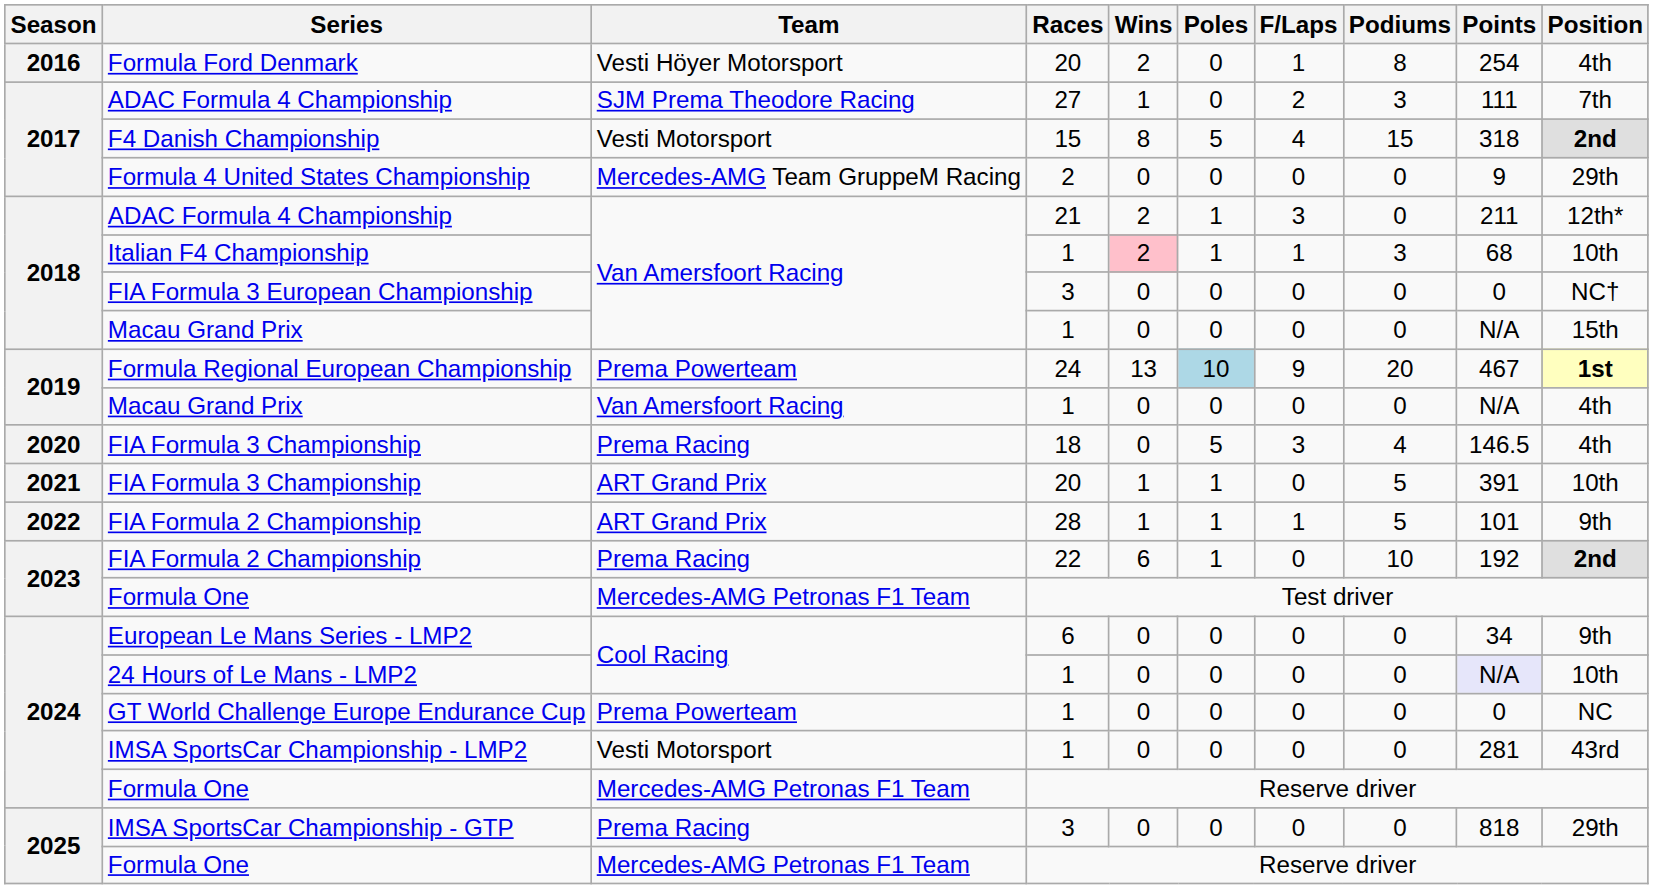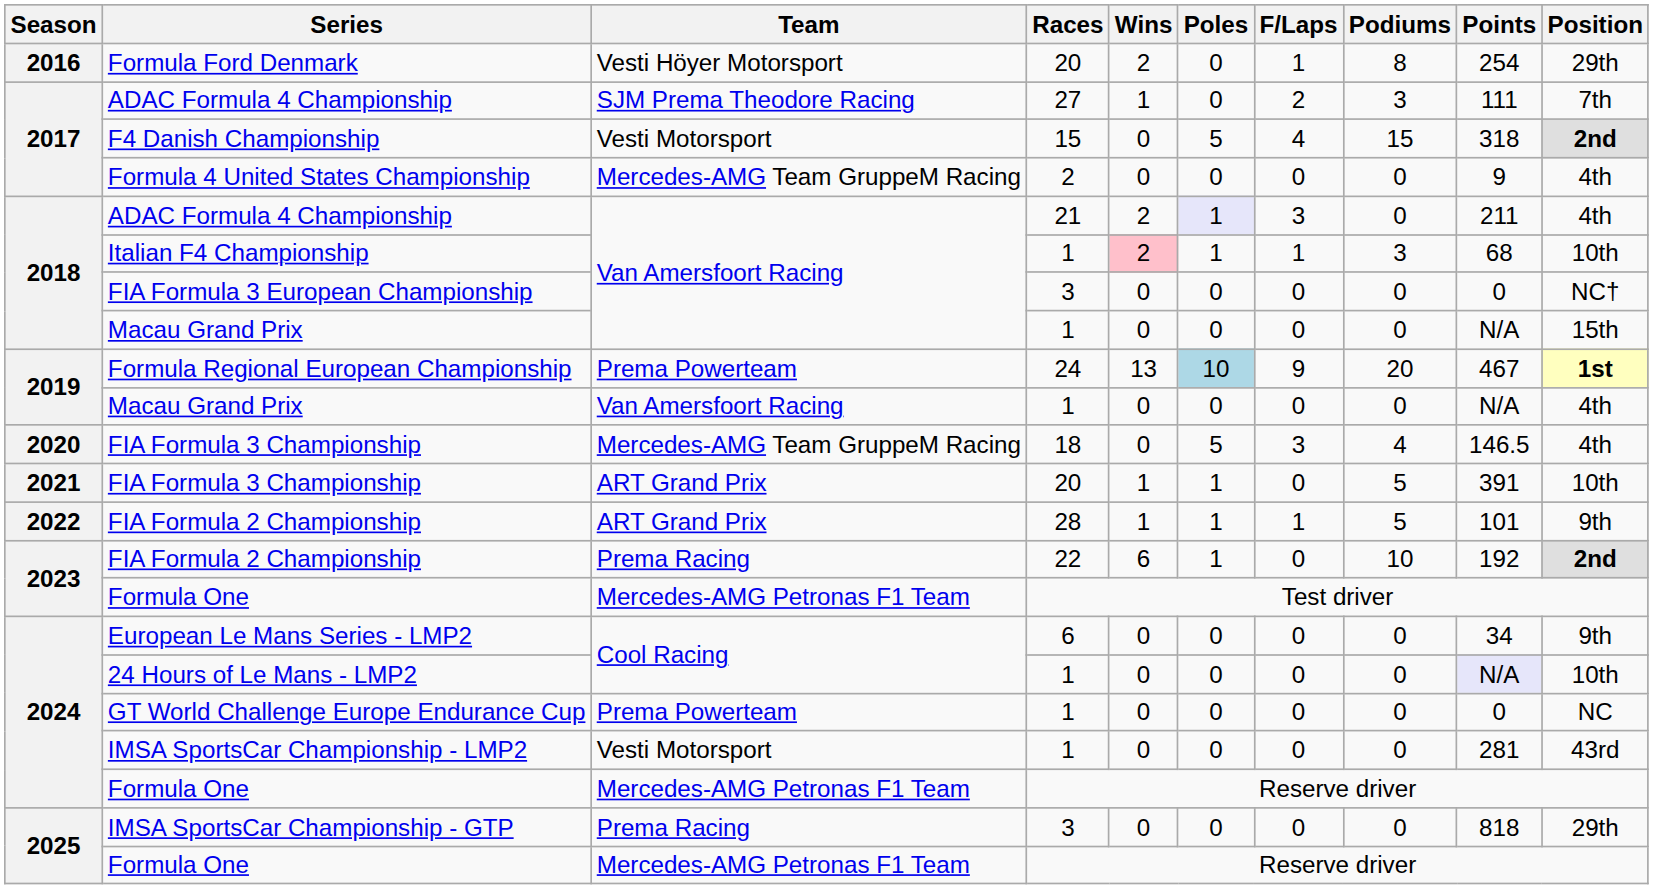Formula Ford Denmark | Position: 4th -> 29th
F4 Danish Championship | Wins: 8 -> 0
Formula 4 United States Championship | Position: 29th -> 4th
2018 / ADAC Formula 4 Championship | Poles: no background -> lavender background
2018 / ADAC Formula 4 Championship | Position: 12th* -> 4th
2020 / FIA Formula 3 Championship | Team: Prema Racing -> Mercedes-AMG Team GruppeM Racing
